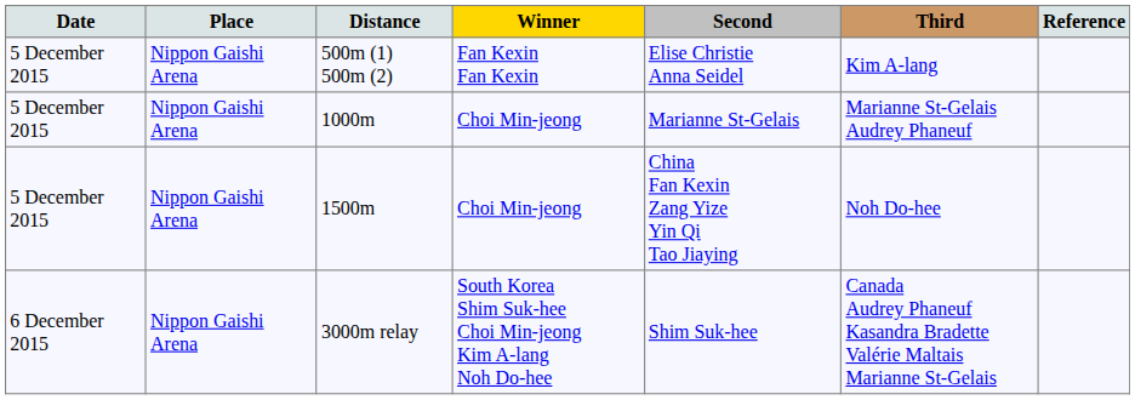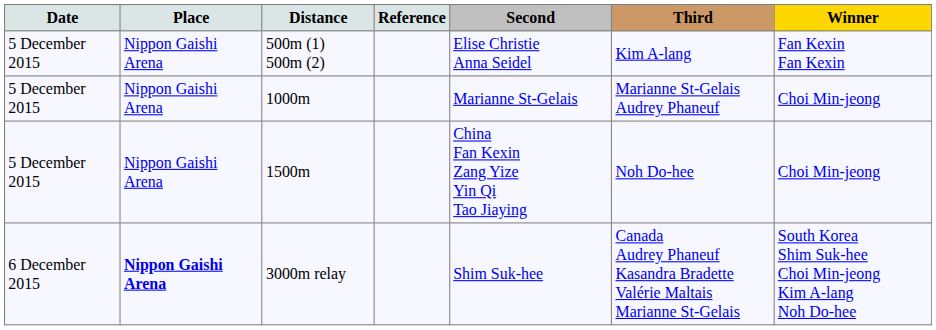columns swapped: Winner <-> Reference
3000m relay | Place: normal -> bold
